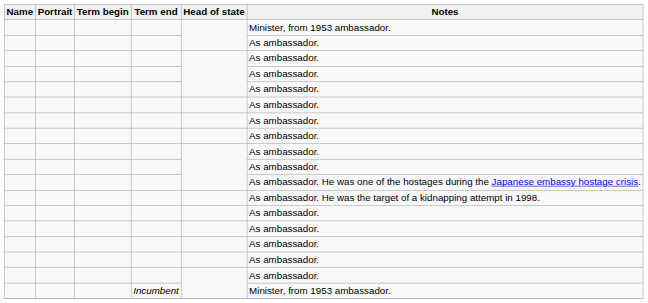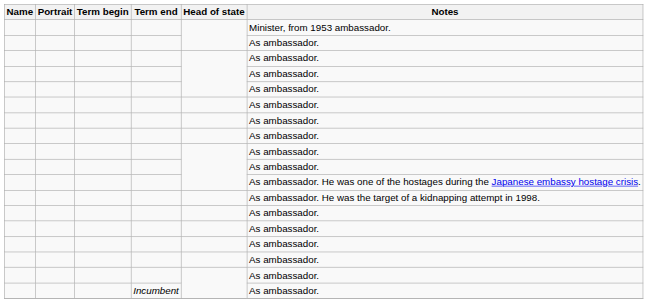Incumbent | Notes: Minister, from 1953 ambassador. -> As ambassador.
